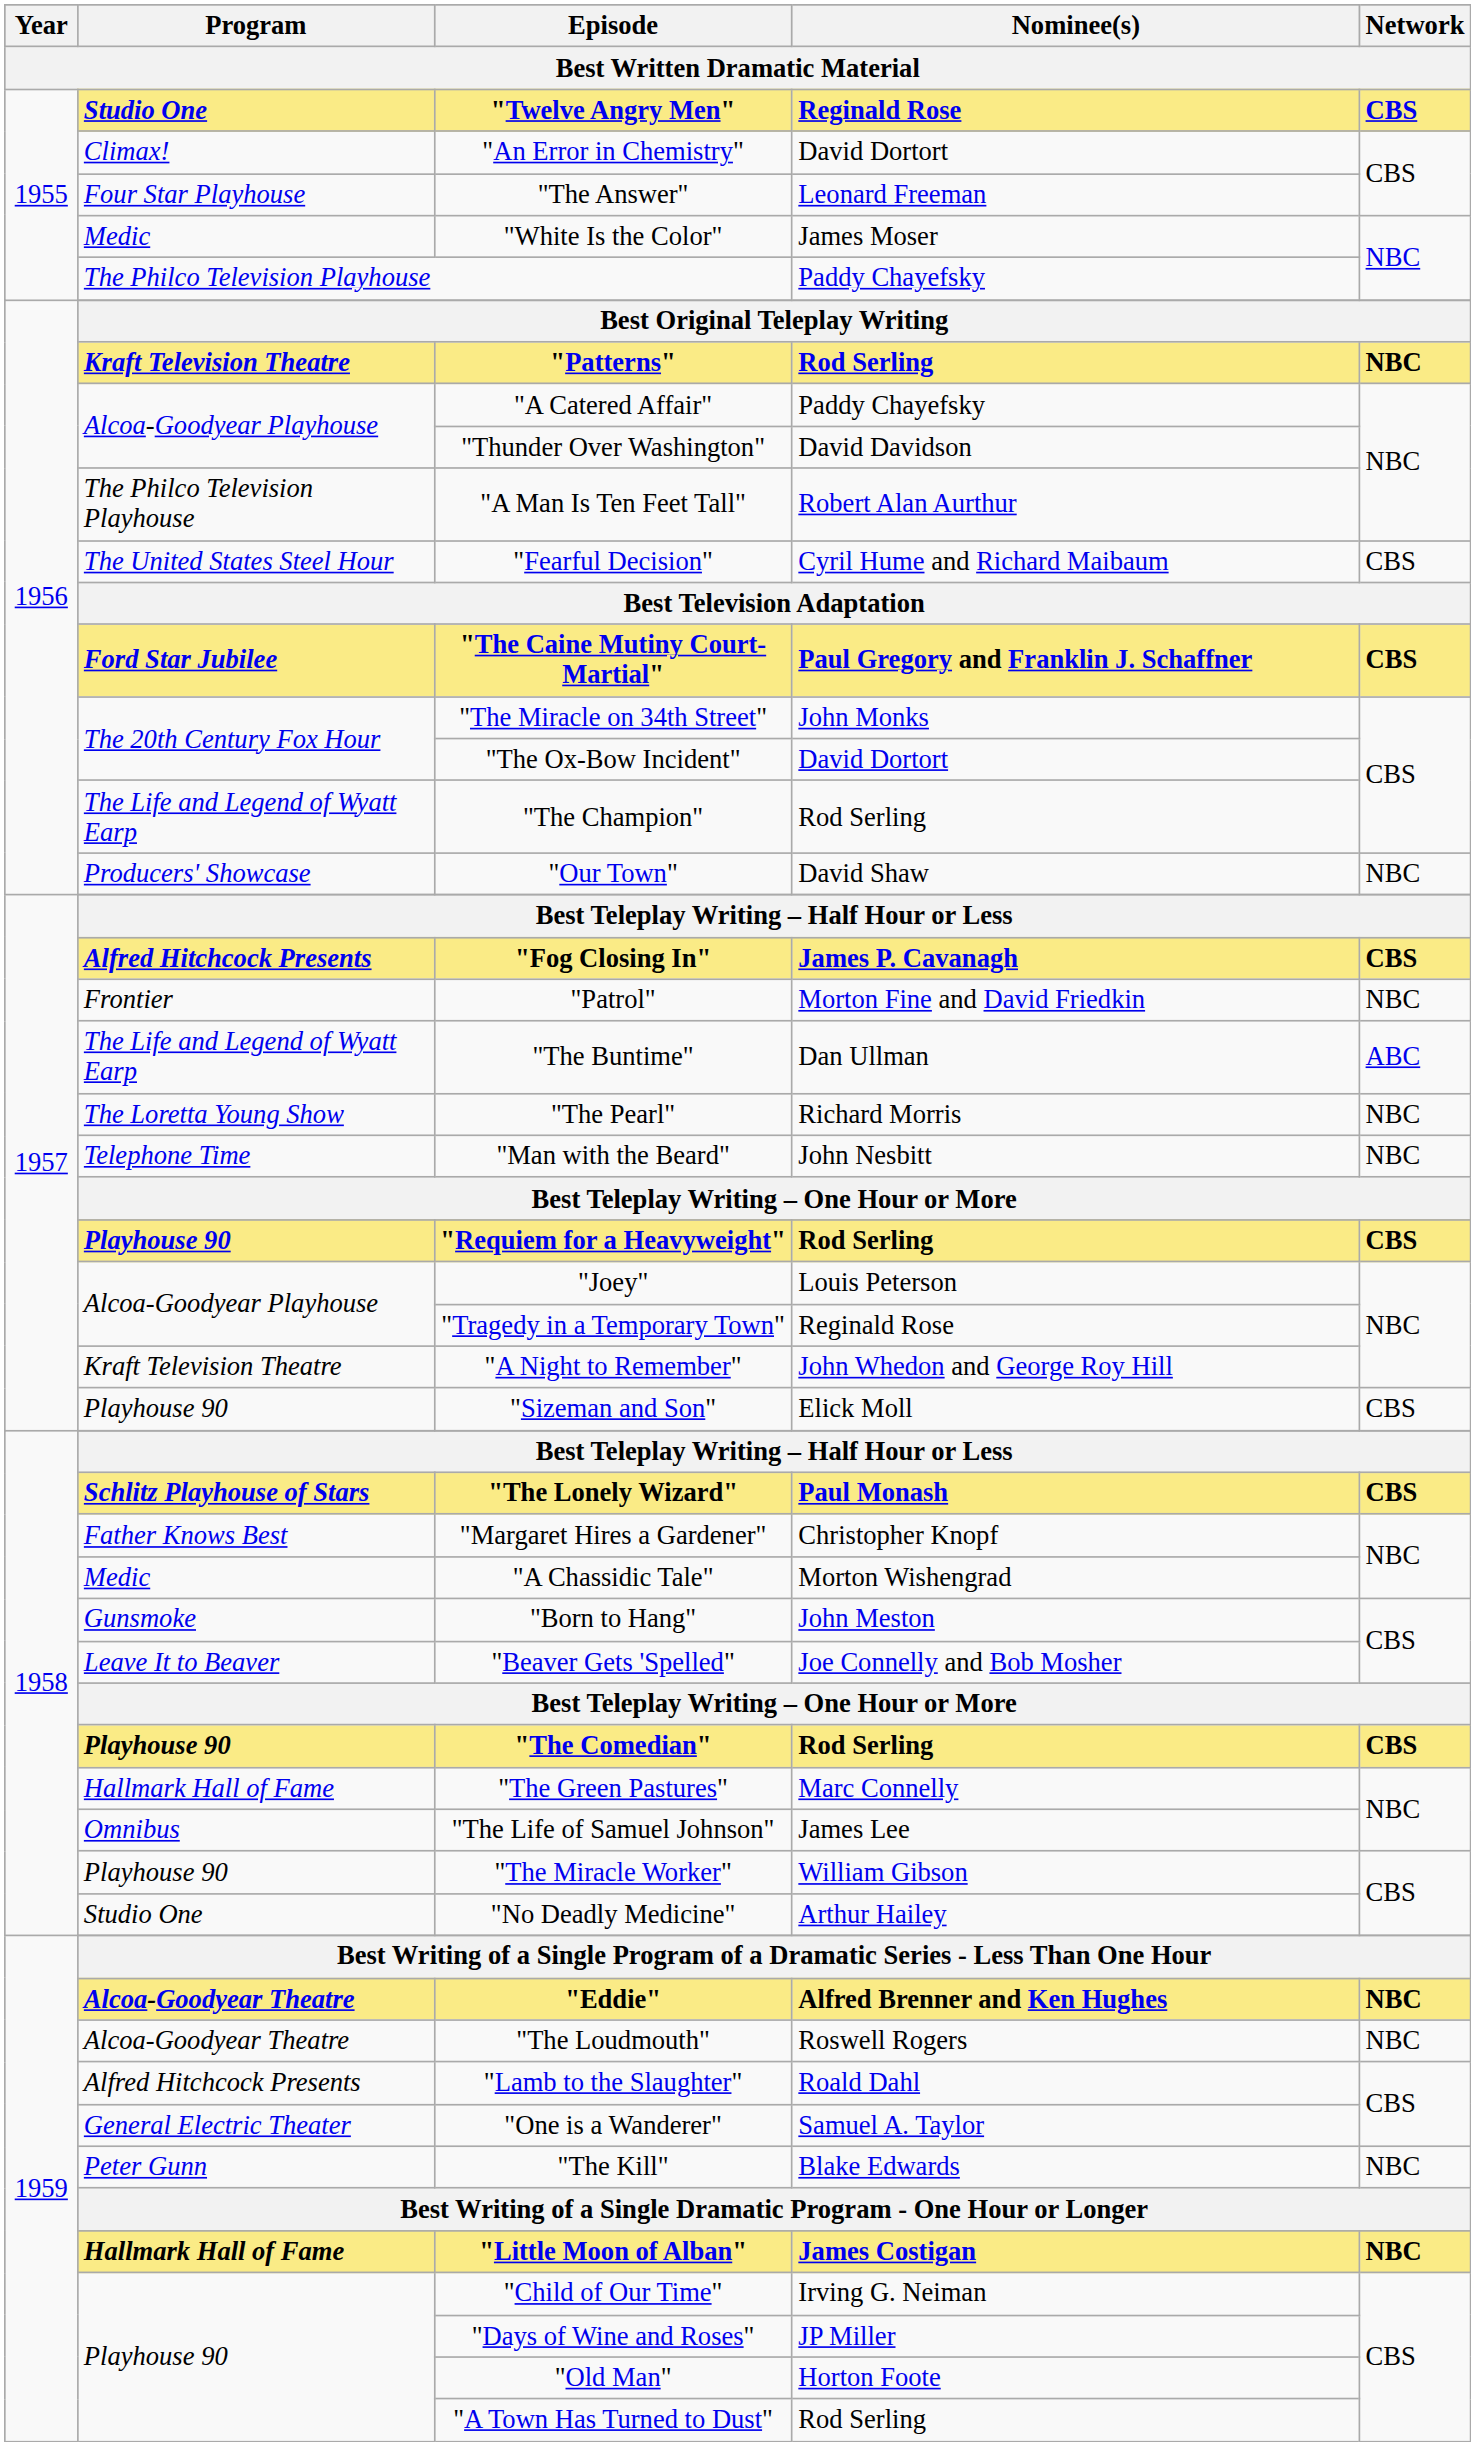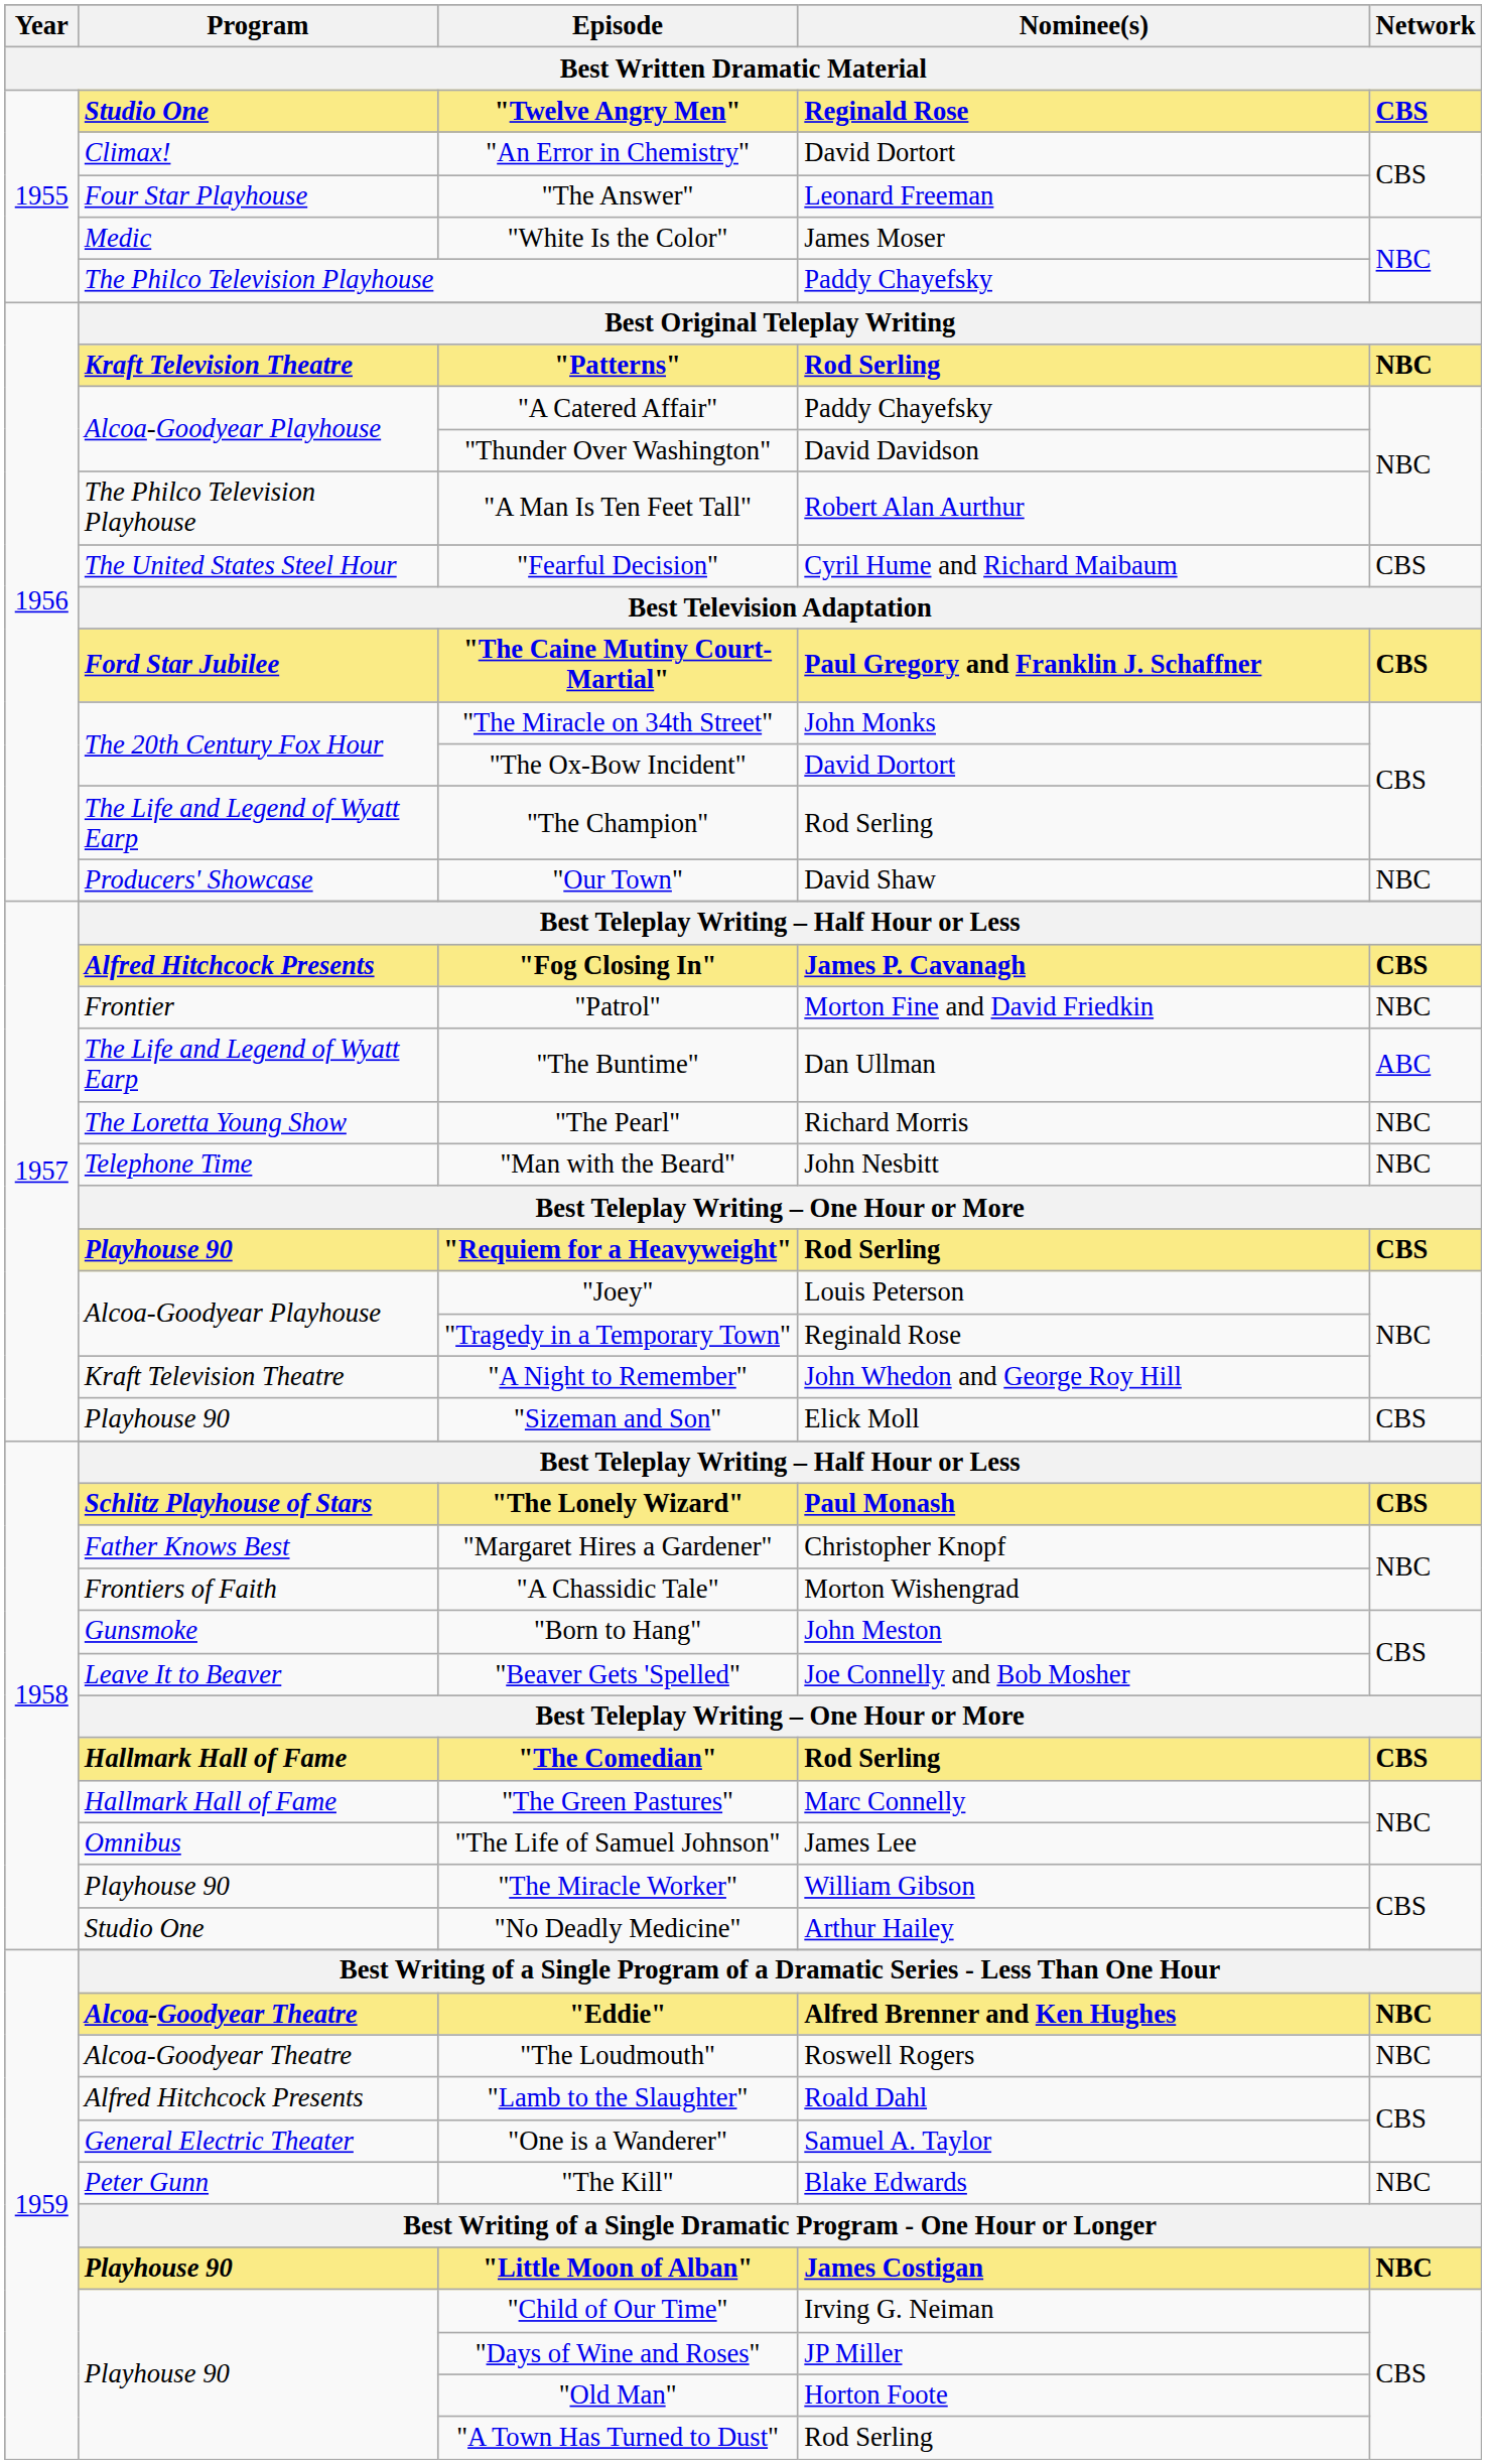"A Chassidic Tale" | Program: Medic -> Frontiers of Faith
"The Comedian" | Program: Playhouse 90 -> Hallmark Hall of Fame
"Little Moon of Alban" | Program: Hallmark Hall of Fame -> Playhouse 90
